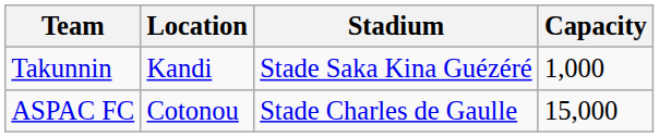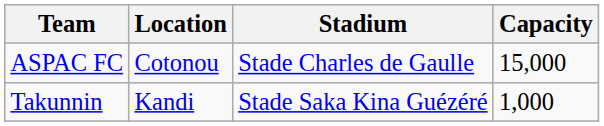rows swapped: ASPAC FC <-> Takunnin
